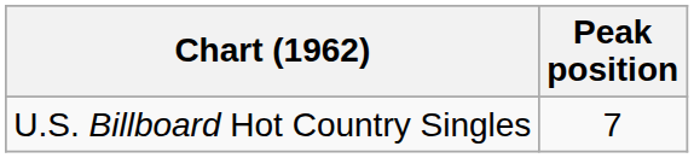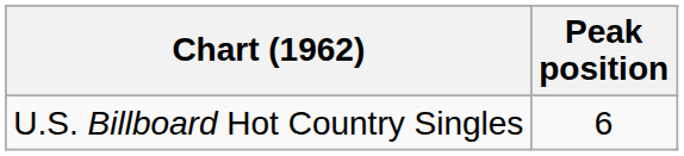U.S. Billboard Hot Country Singles | Peak position: 7 -> 6
